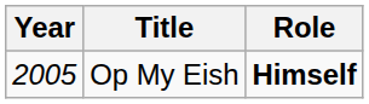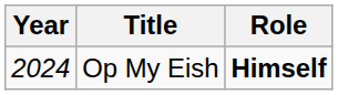Op My Eish | Year: 2005 -> 2024
